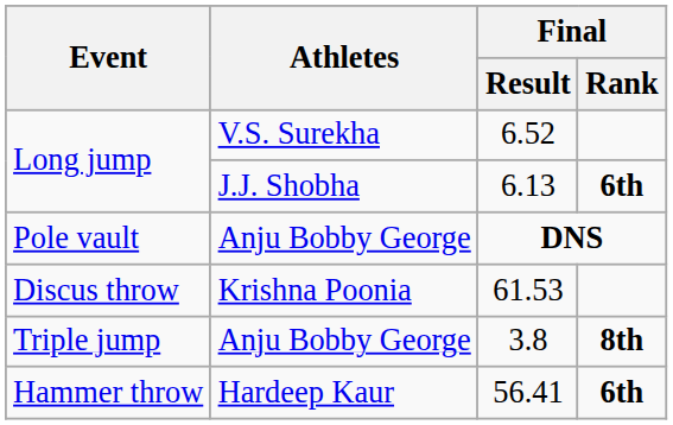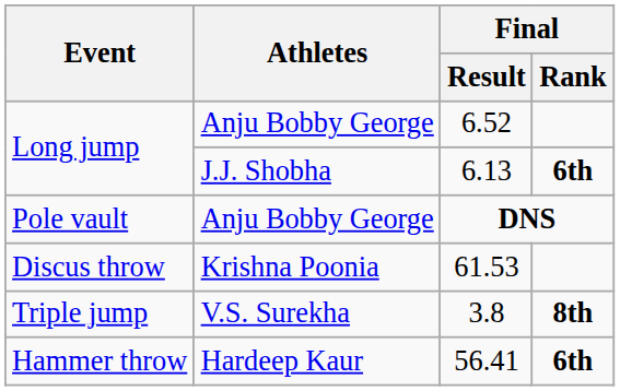6.52 | Athletes: V.S. Surekha -> Anju Bobby George
3.8 | Athletes: Anju Bobby George -> V.S. Surekha
